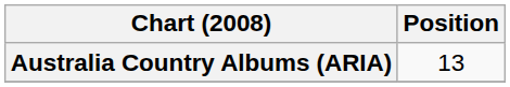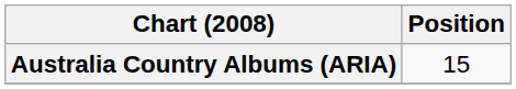Australia Country Albums (ARIA) | Position: 13 -> 15
